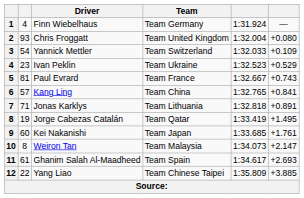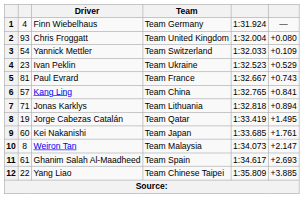Jonas Karklys | column 6: +0.891 -> +0.894
